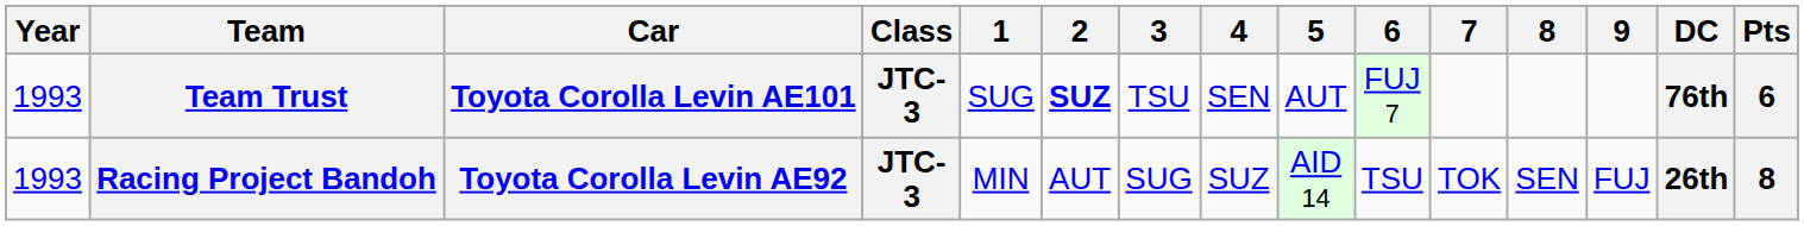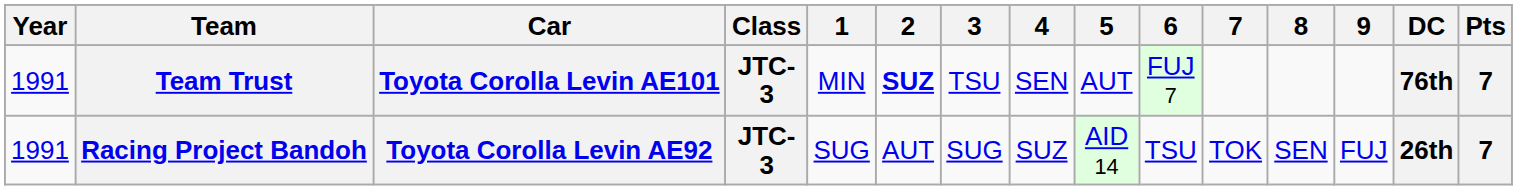Team Trust | Year: 1993 -> 1991
Team Trust | 1: SUG -> MIN
Team Trust | Pts: 6 -> 7
Racing Project Bandoh | Year: 1993 -> 1991
Racing Project Bandoh | 1: MIN -> SUG
Racing Project Bandoh | Pts: 8 -> 7
